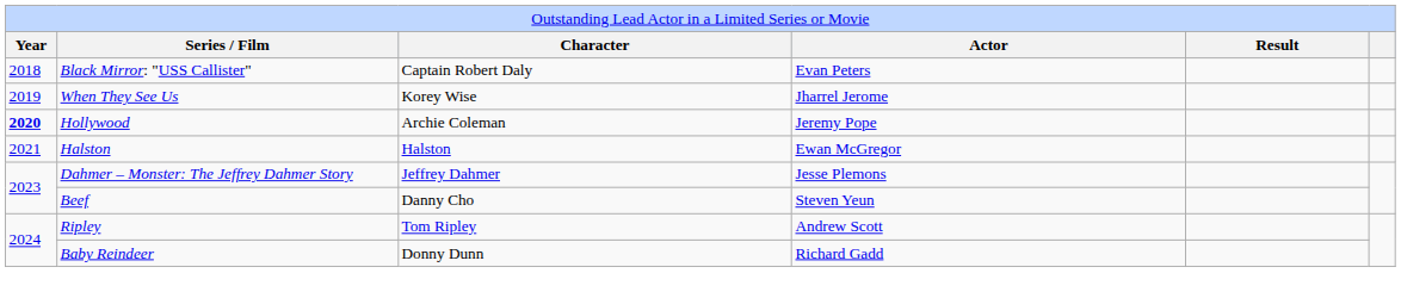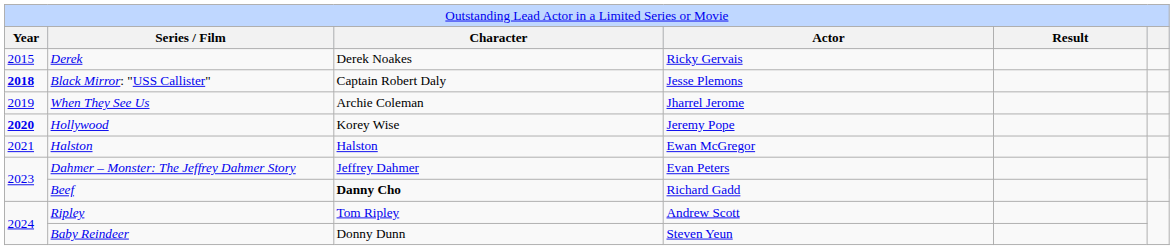+ row: 2015 | Derek | Derek Noakes | Ricky Gervais
Black Mirror: "USS Callister" | column 1: normal -> bold
Black Mirror: "USS Callister" | column 4: Evan Peters -> Jesse Plemons
When They See Us | column 3: Korey Wise -> Archie Coleman
Hollywood | column 3: Archie Coleman -> Korey Wise
Dahmer – Monster: The Jeffrey Dahmer Story | column 4: Jesse Plemons -> Evan Peters
Beef | column 3: normal -> bold
Beef | column 4: Steven Yeun -> Richard Gadd
Baby Reindeer | column 4: Richard Gadd -> Steven Yeun
